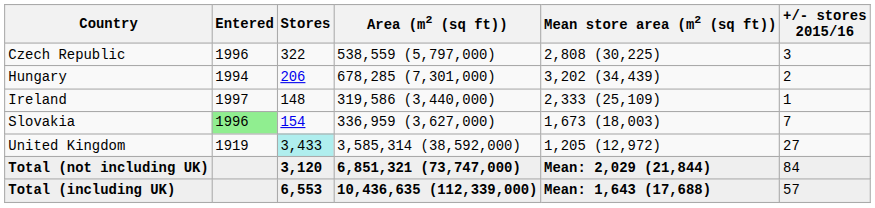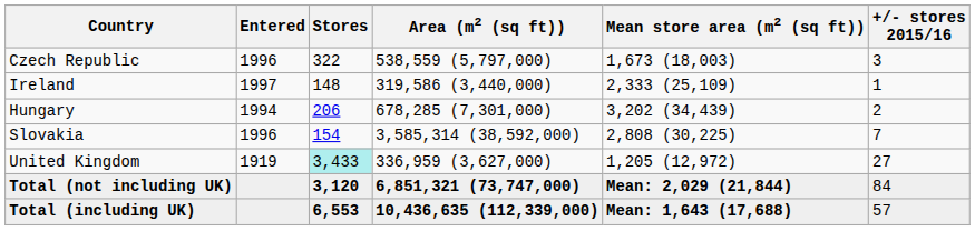Czech Republic | Mean store area (m2 (sq ft)): 2,808 (30,225) -> 1,673 (18,003)
rows swapped: Hungary <-> Ireland
Slovakia | Entered: lightgreen background -> no background
Slovakia | Area (m2 (sq ft)): 336,959 (3,627,000) -> 3,585,314 (38,592,000)
Slovakia | Mean store area (m2 (sq ft)): 1,673 (18,003) -> 2,808 (30,225)
United Kingdom | Area (m2 (sq ft)): 3,585,314 (38,592,000) -> 336,959 (3,627,000)
